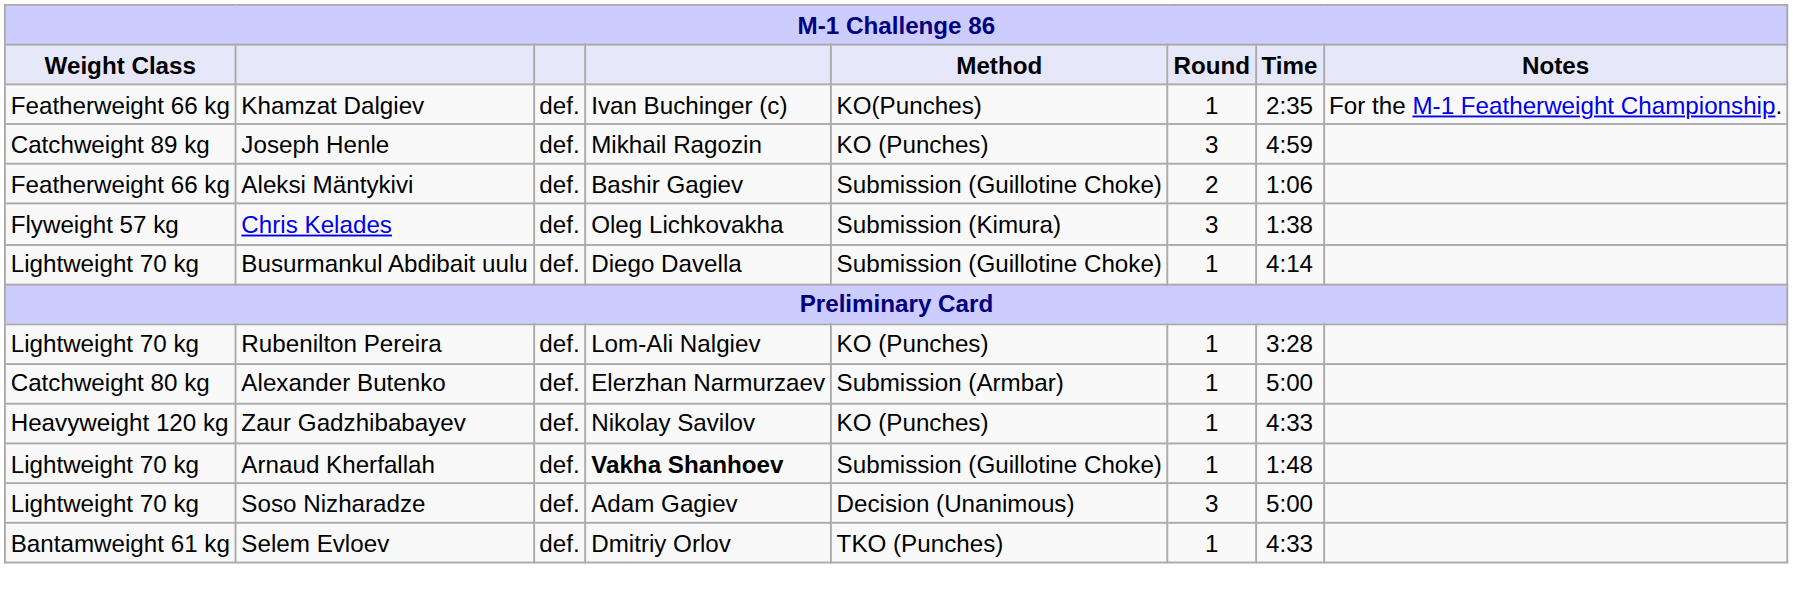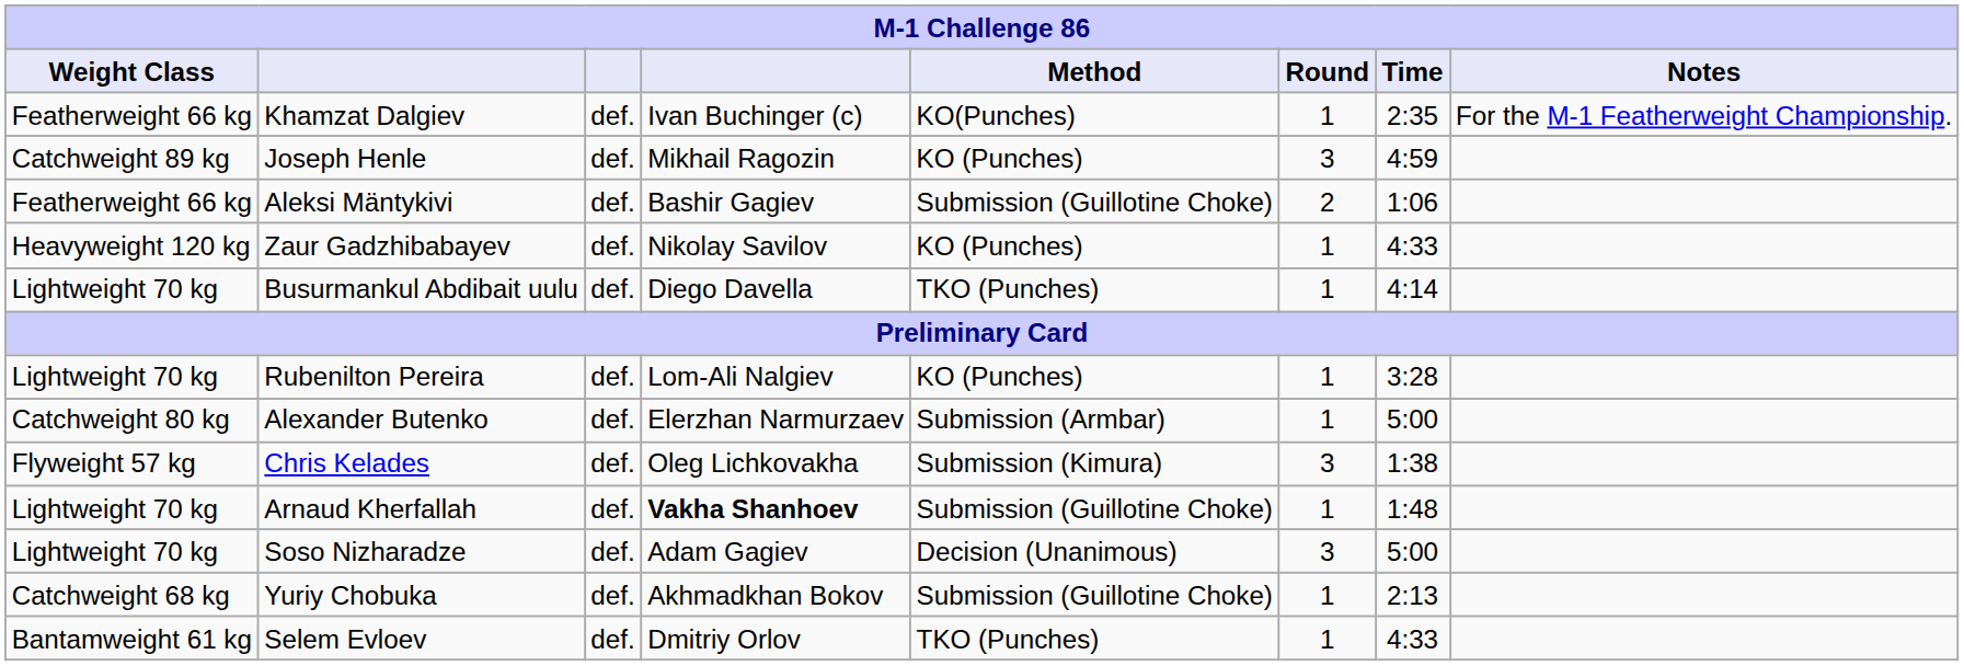rows swapped: Chris Kelades <-> Zaur Gadzhibabayev
Busurmankul Abdibait uulu | Method: Submission (Guillotine Choke) -> TKO (Punches)
+ row: Catchweight 68 kg | Yuriy Chobuka | def. | Akhmadkhan Bokov | Submission (Guillotine Choke) | 1 | 2:13
